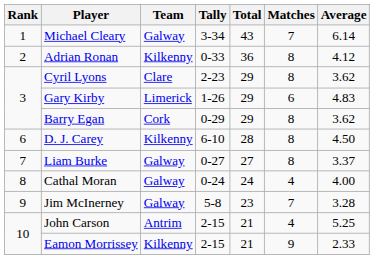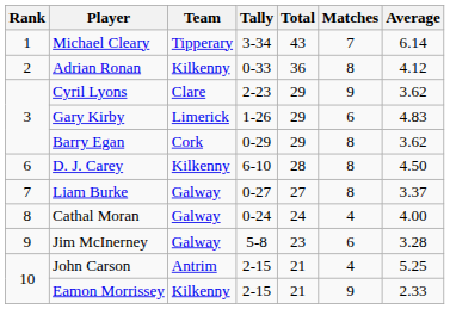Michael Cleary | Team: Galway -> Tipperary
Cyril Lyons | Matches: 8 -> 9
Jim McInerney | Matches: 7 -> 6
